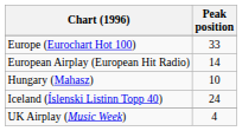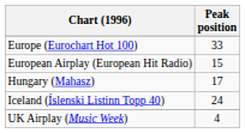European Airplay (European Hit Radio) | Peak position: 14 -> 15
Hungary (Mahasz) | Peak position: 10 -> 17
